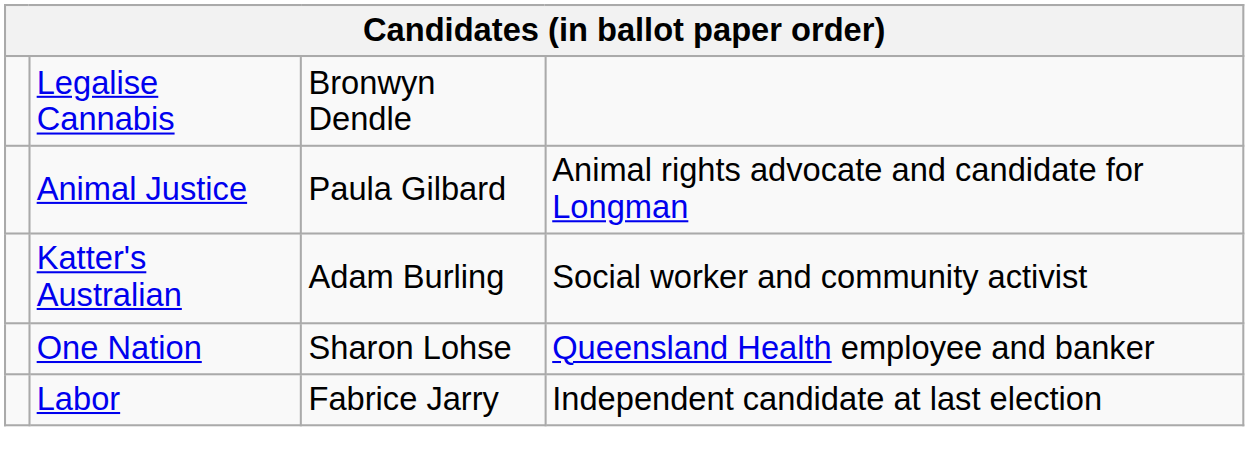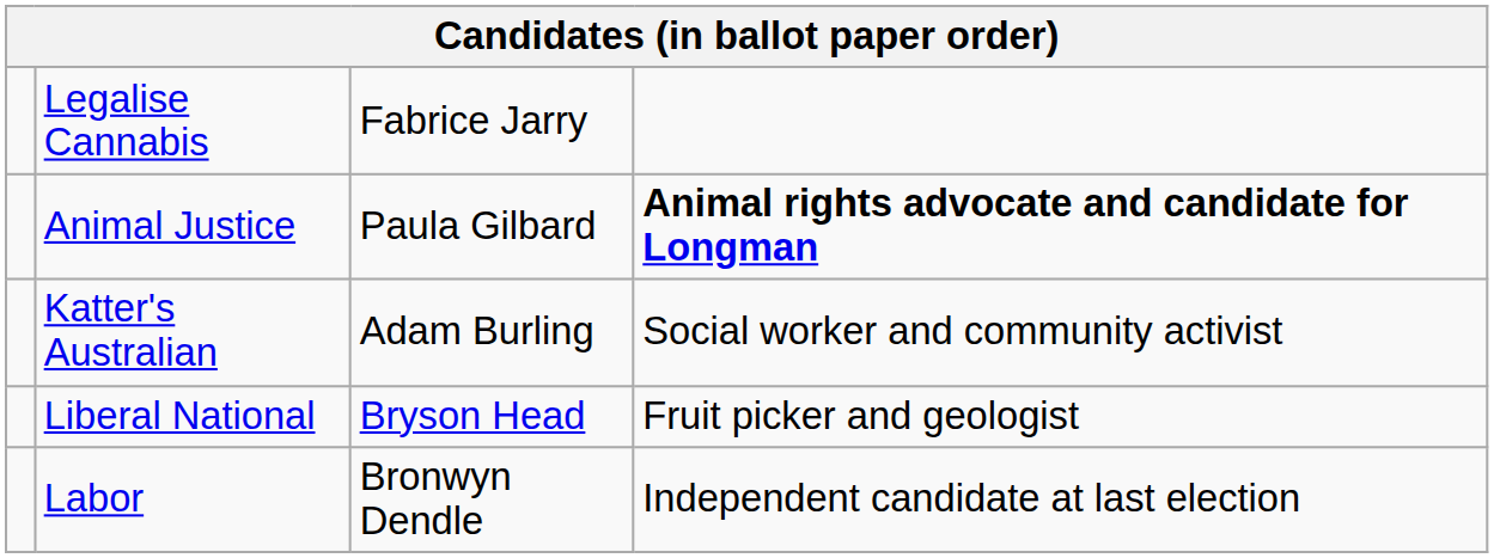Legalise Cannabis | column 3: Bronwyn Dendle -> Fabrice Jarry
Animal Justice | column 4: normal -> bold
- row: One Nation | Sharon Lohse | Queensland Health employee and banker
+ row: Liberal National | Bryson Head | Fruit picker and geologist
Labor | column 3: Fabrice Jarry -> Bronwyn Dendle
